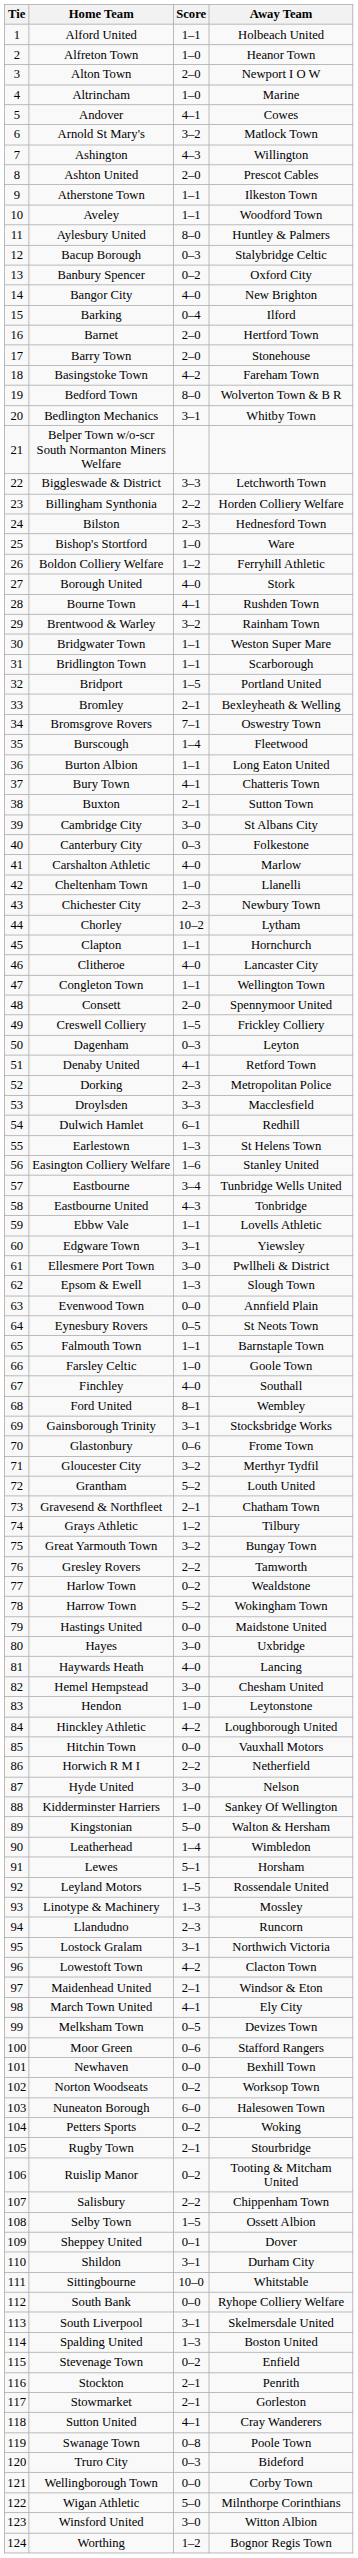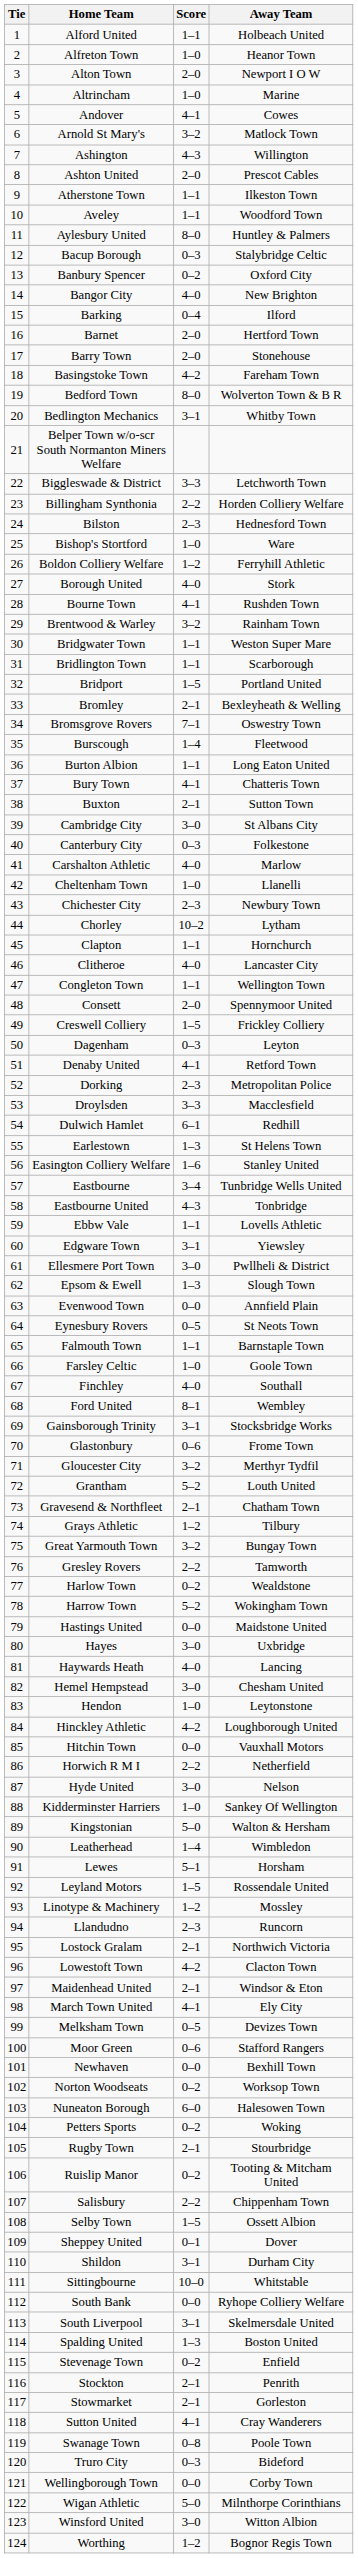Linotype & Machinery | Score: 1–3 -> 1–2
Lostock Gralam | Score: 3–1 -> 2–1
